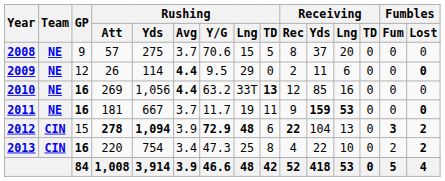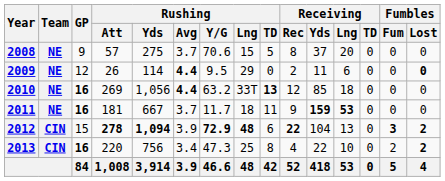2010 | Receiving / Lng: 16 -> 18
2011 | Rushing / Lng: 19 -> 18
2011 | Fumbles / Lost: bold -> normal
2013 | Rushing / Yds: 754 -> 756
